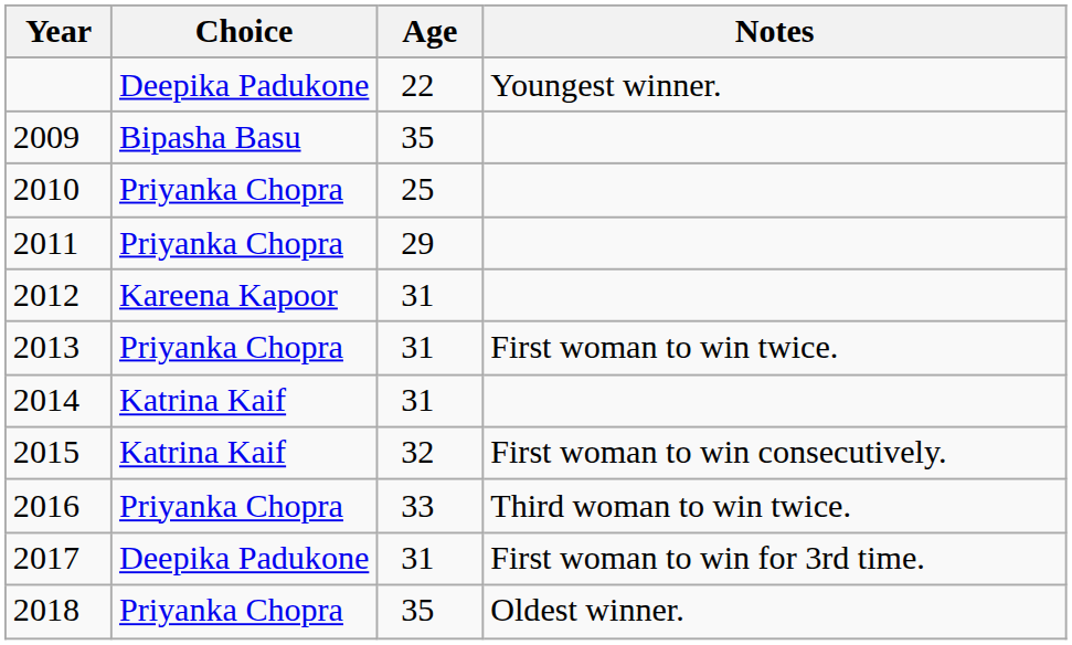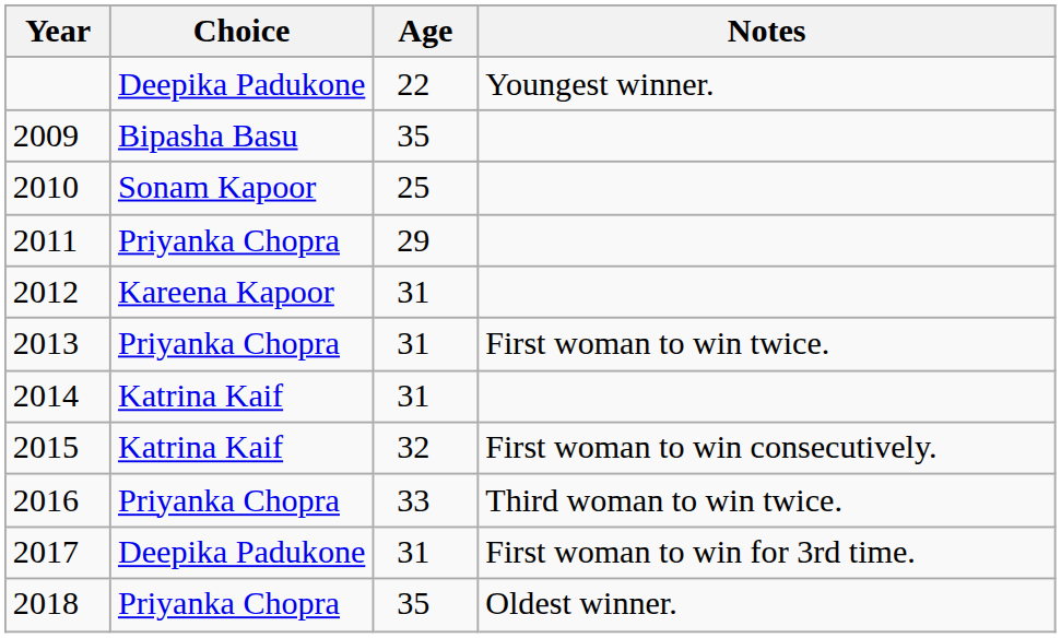2010 | Choice: Priyanka Chopra -> Sonam Kapoor
